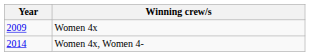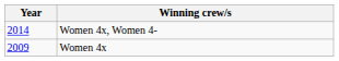rows swapped: Women 4x <-> Women 4x, Women 4-
